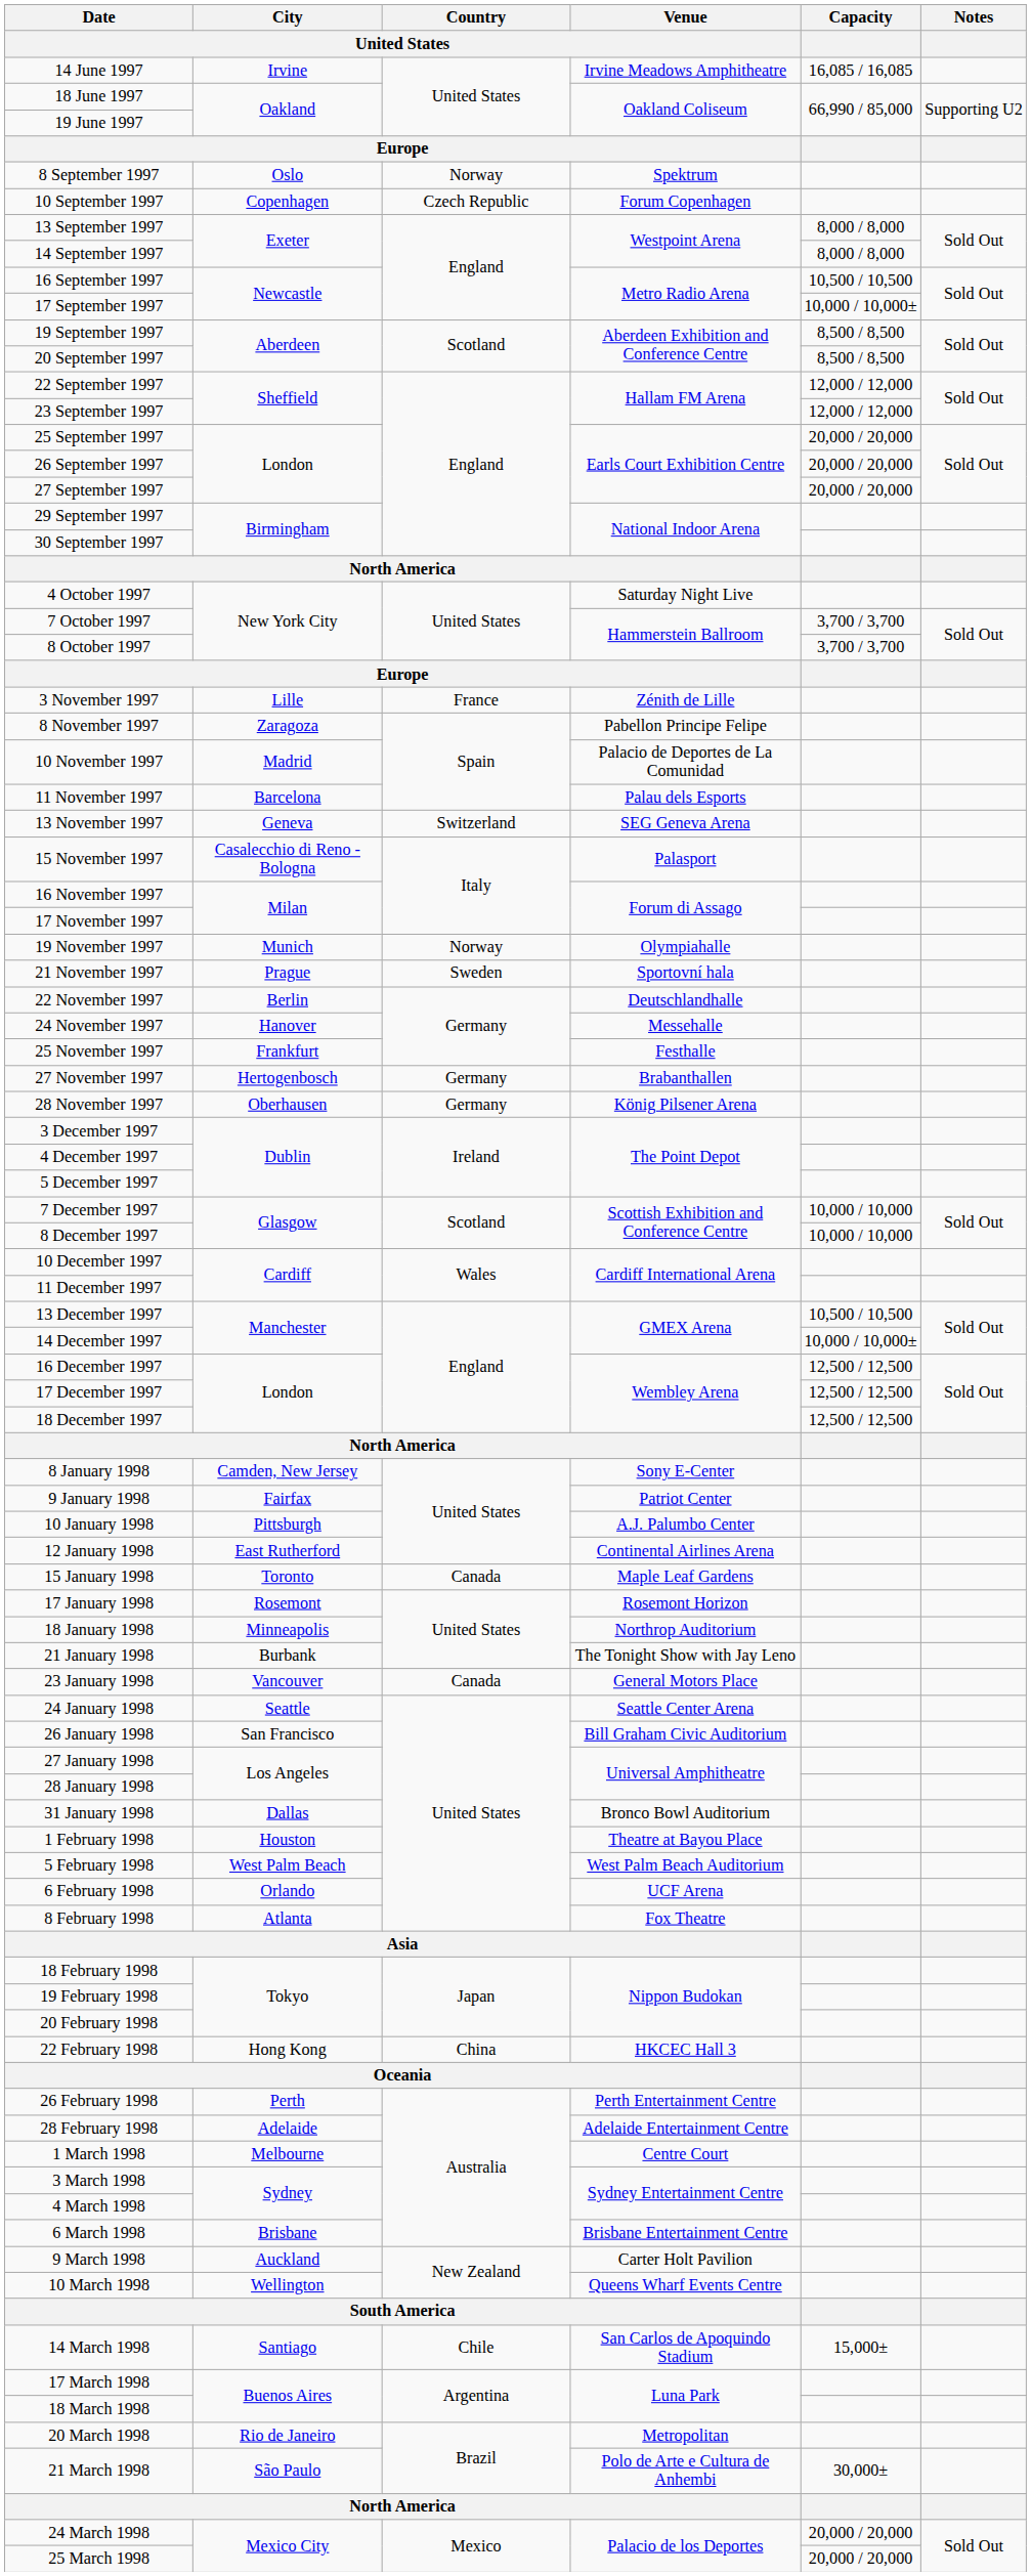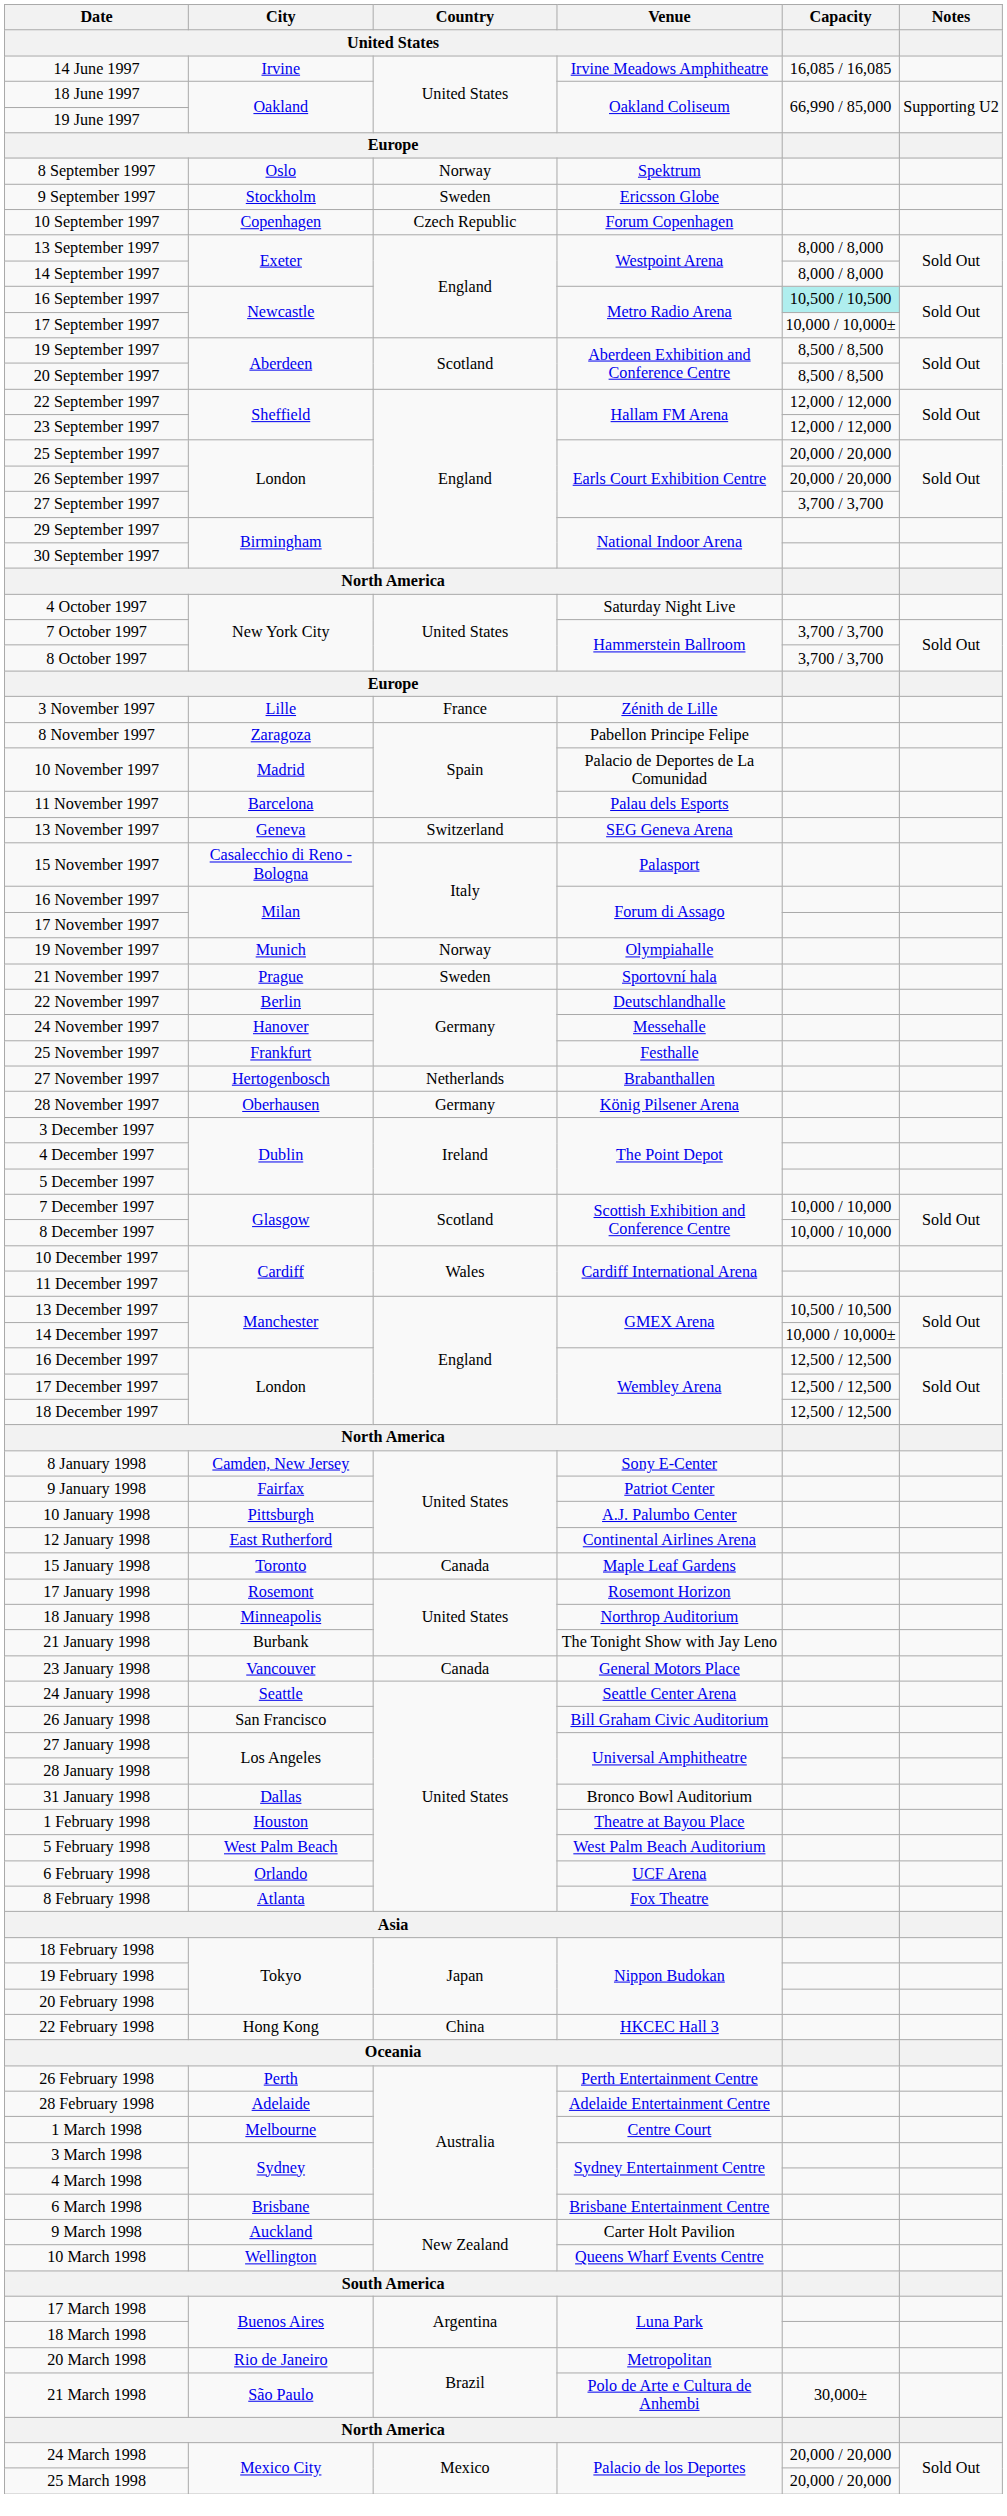+ row: 9 September 1997 | Stockholm | Sweden | Ericsson Globe
16 September 1997 | Capacity: no background -> paleturquoise background
27 September 1997 | Capacity: 20,000 / 20,000 -> 3,700 / 3,700
27 November 1997 | Country / United States: Germany -> Netherlands
- row: 14 March 1998 | Santiago | Chile | San Carlos de Apoquindo Stadium | 15,000±
